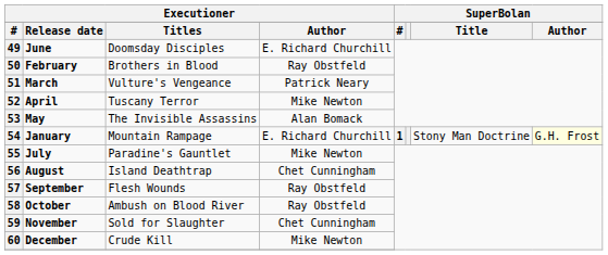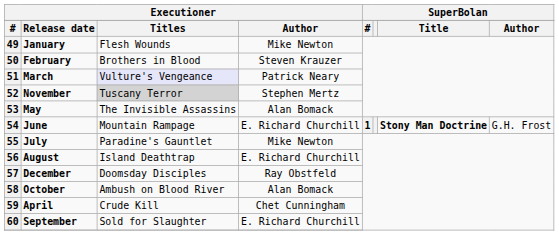49 | column 2: June -> January
49 | column 3: Doomsday Disciples -> Flesh Wounds
49 | column 4: E. Richard Churchill -> Mike Newton
50 | column 4: Ray Obstfeld -> Steven Krauzer
51 | column 3: no background -> lavender background
52 | column 2: April -> November
52 | column 3: no background -> lightgrey background
52 | column 4: Mike Newton -> Stephen Mertz
54 | column 2: January -> June
54 | column 7: normal -> bold
54 | column 8: lightyellow background -> no background
56 | column 4: Chet Cunningham -> E. Richard Churchill
57 | column 2: September -> December
57 | column 3: Flesh Wounds -> Doomsday Disciples
58 | column 4: Ray Obstfeld -> Alan Bomack
59 | column 2: November -> April
59 | column 3: Sold for Slaughter -> Crude Kill
60 | column 2: December -> September
60 | column 3: Crude Kill -> Sold for Slaughter
60 | column 4: Mike Newton -> E. Richard Churchill
